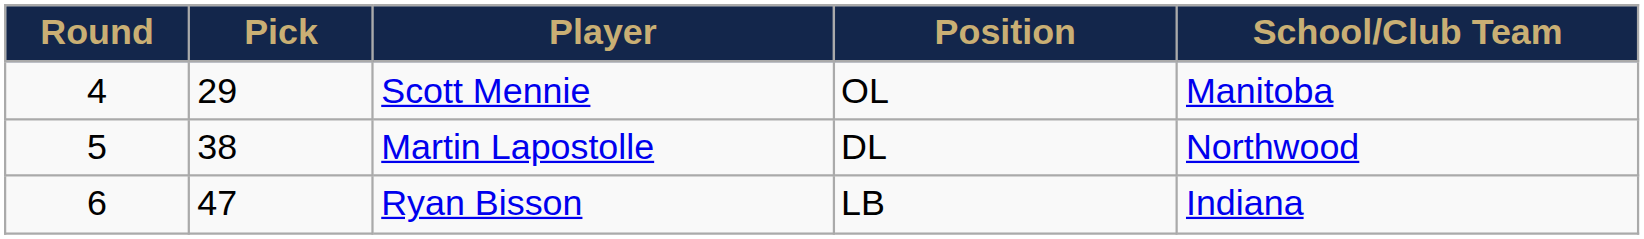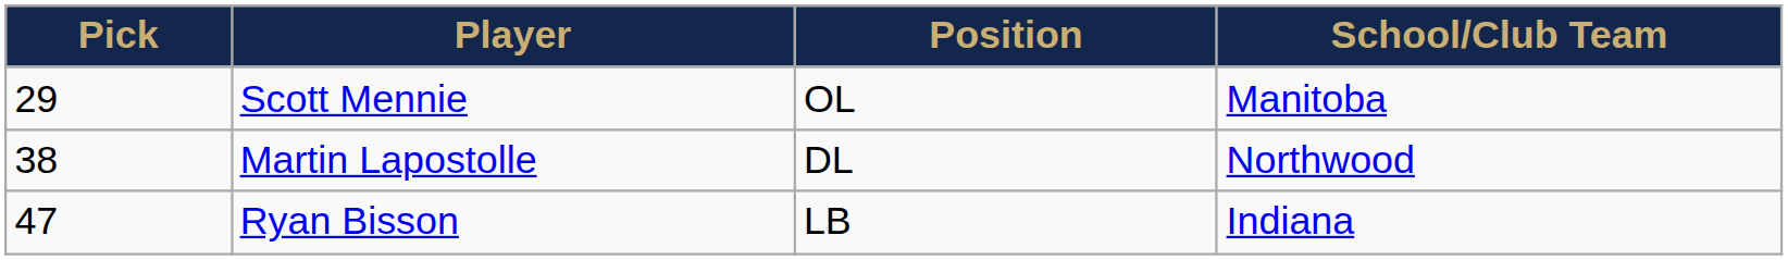- column: Round | 4 | 5 | 6
